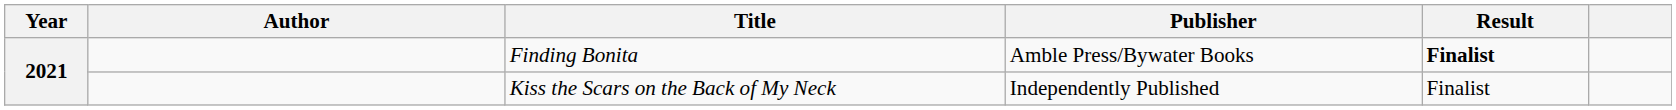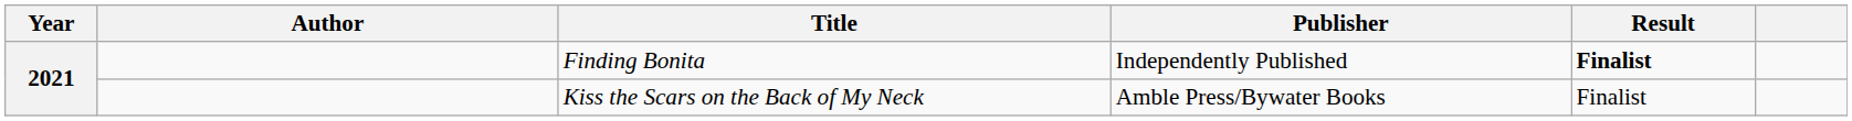Finding Bonita | Publisher: Amble Press/Bywater Books -> Independently Published
Kiss the Scars on the Back of My Neck | Publisher: Independently Published -> Amble Press/Bywater Books
